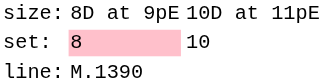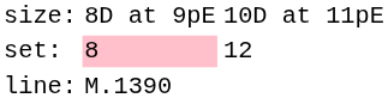set: | column 3: 10 -> 12
